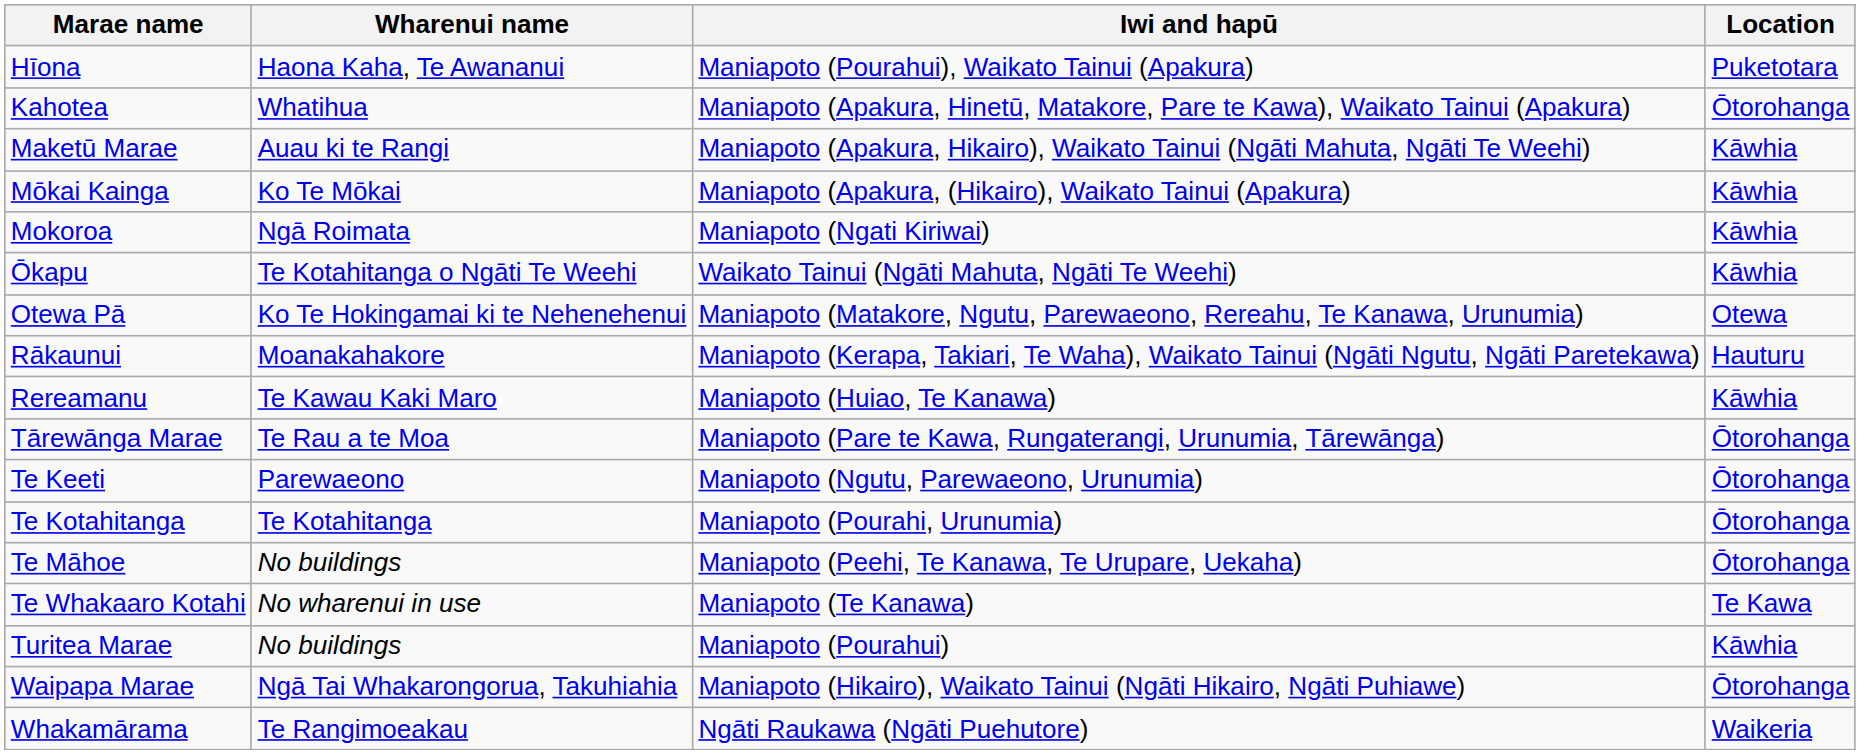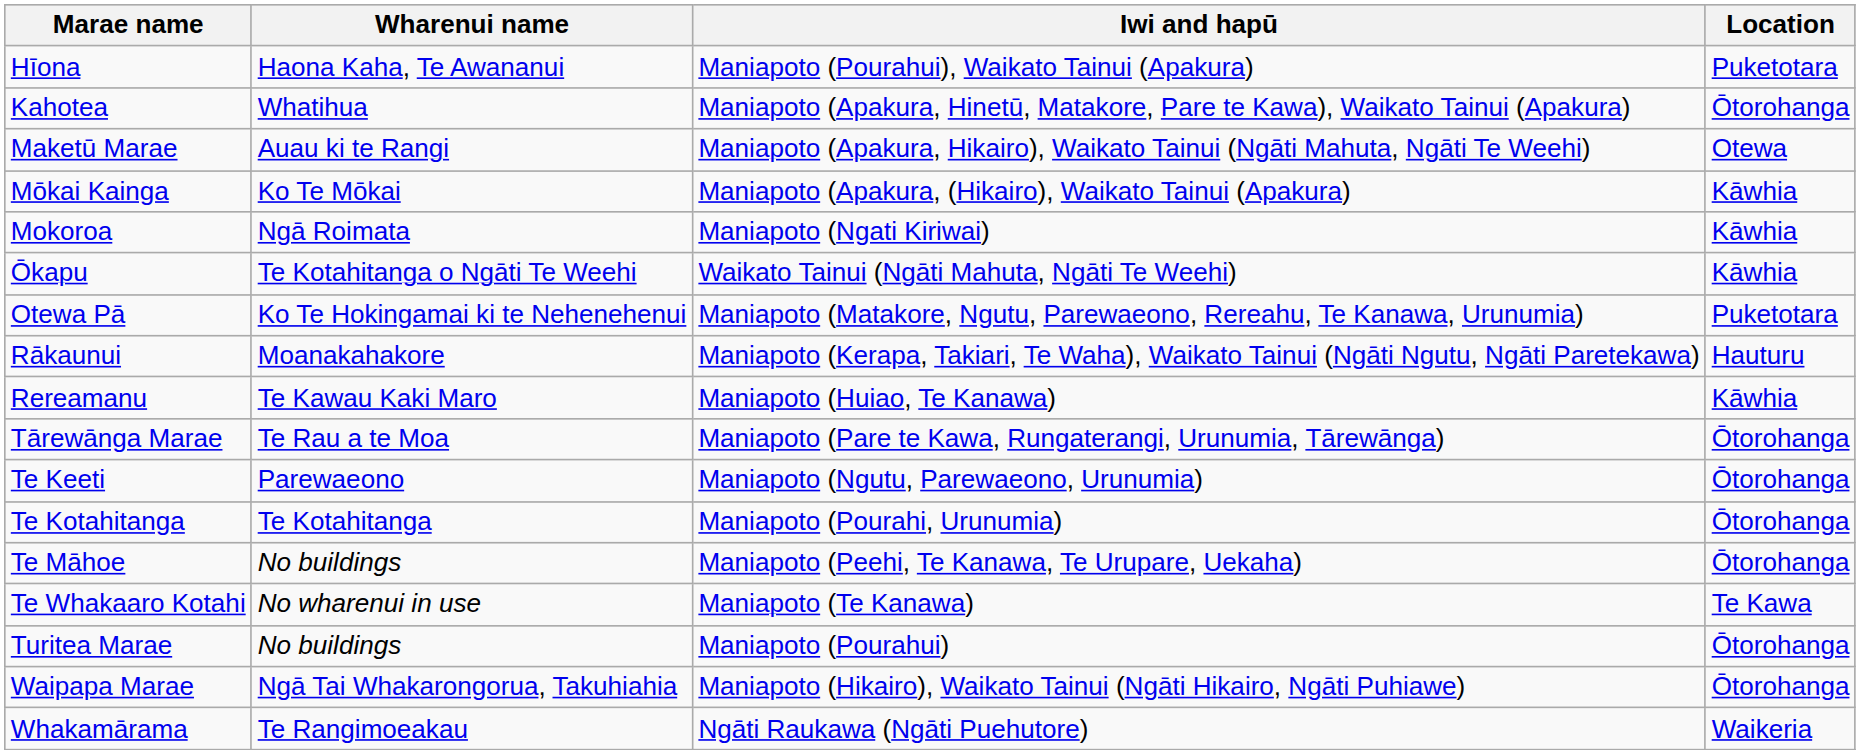Maketū Marae | Location: Kāwhia -> Otewa
Otewa Pā | Location: Otewa -> Puketotara
Turitea Marae | Location: Kāwhia -> Ōtorohanga
